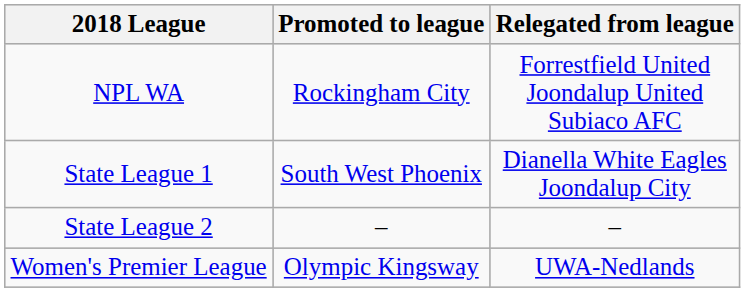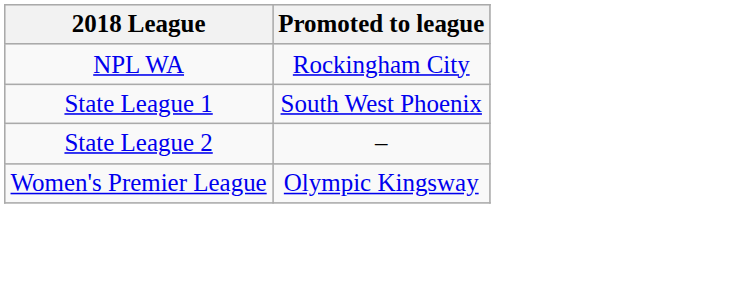- column: Relegated from league | Forrestfield United Joondalup United Subiaco AFC | Dianella White Eagles Joondalup City | – | UWA-Nedlands
